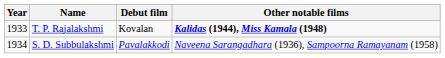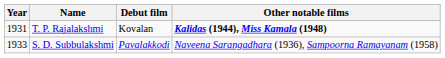T. P. Rajalakshmi | Year: 1933 -> 1931
S. D. Subbulakshmi | Year: 1934 -> 1933
